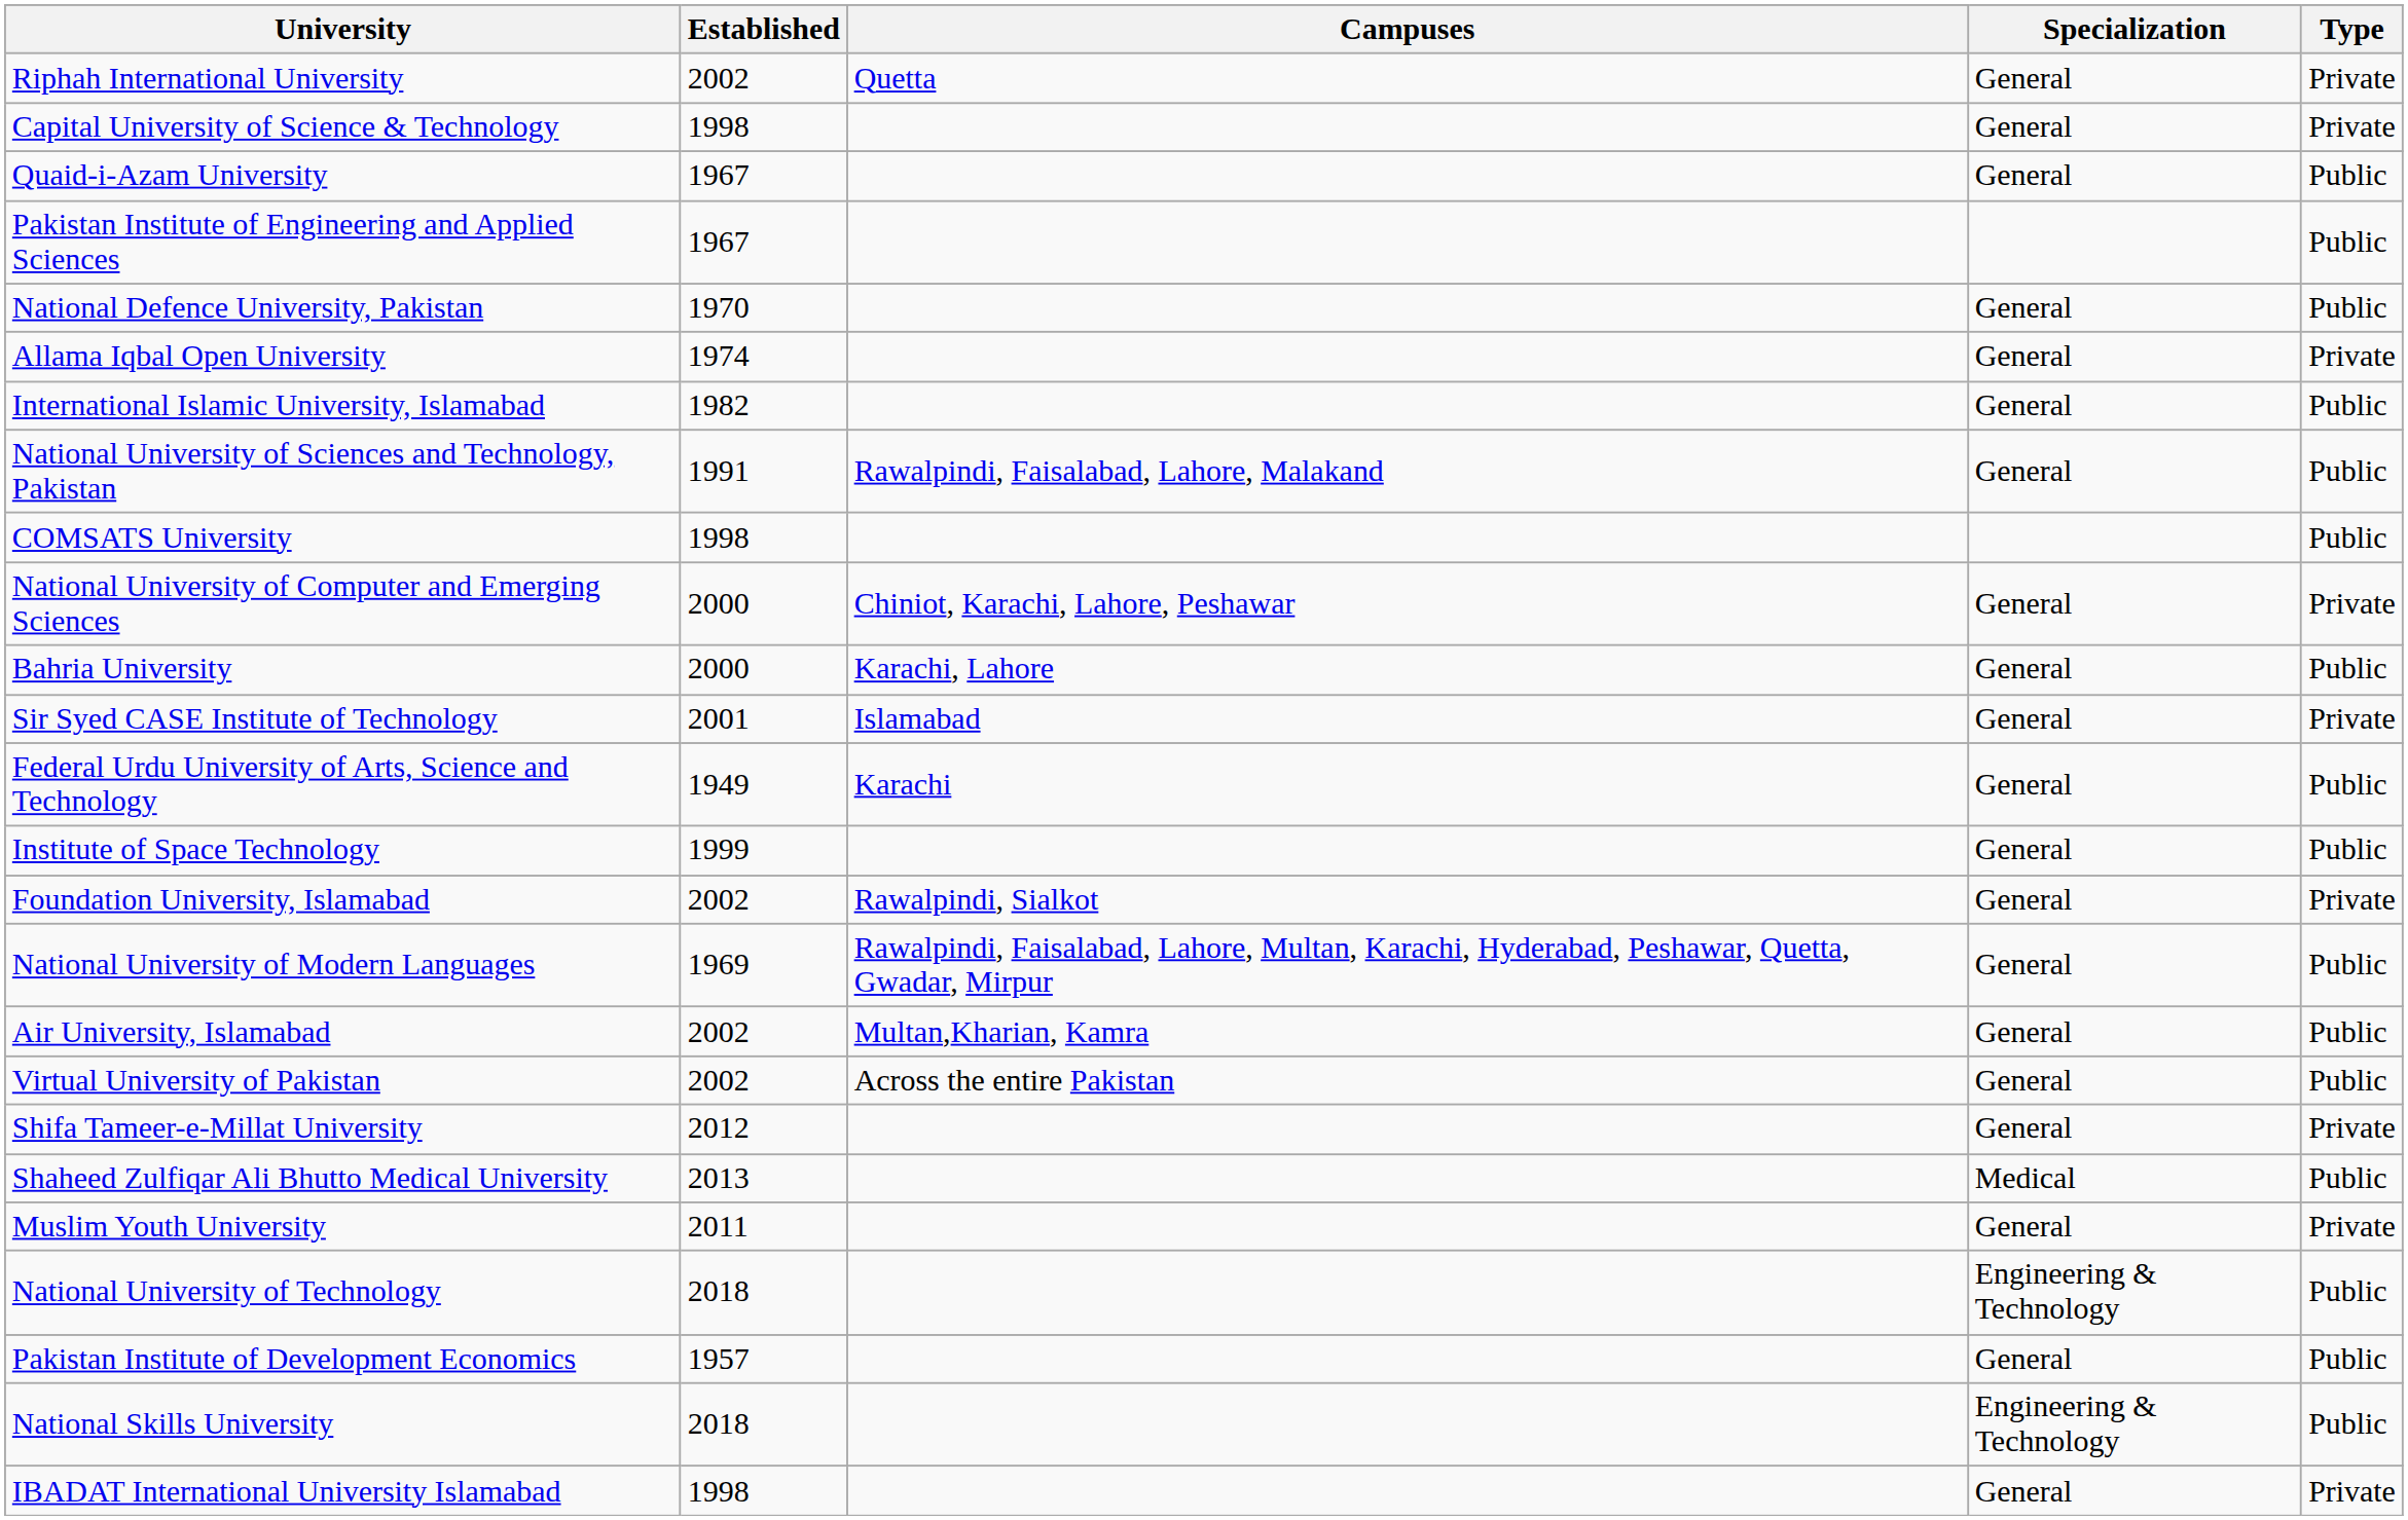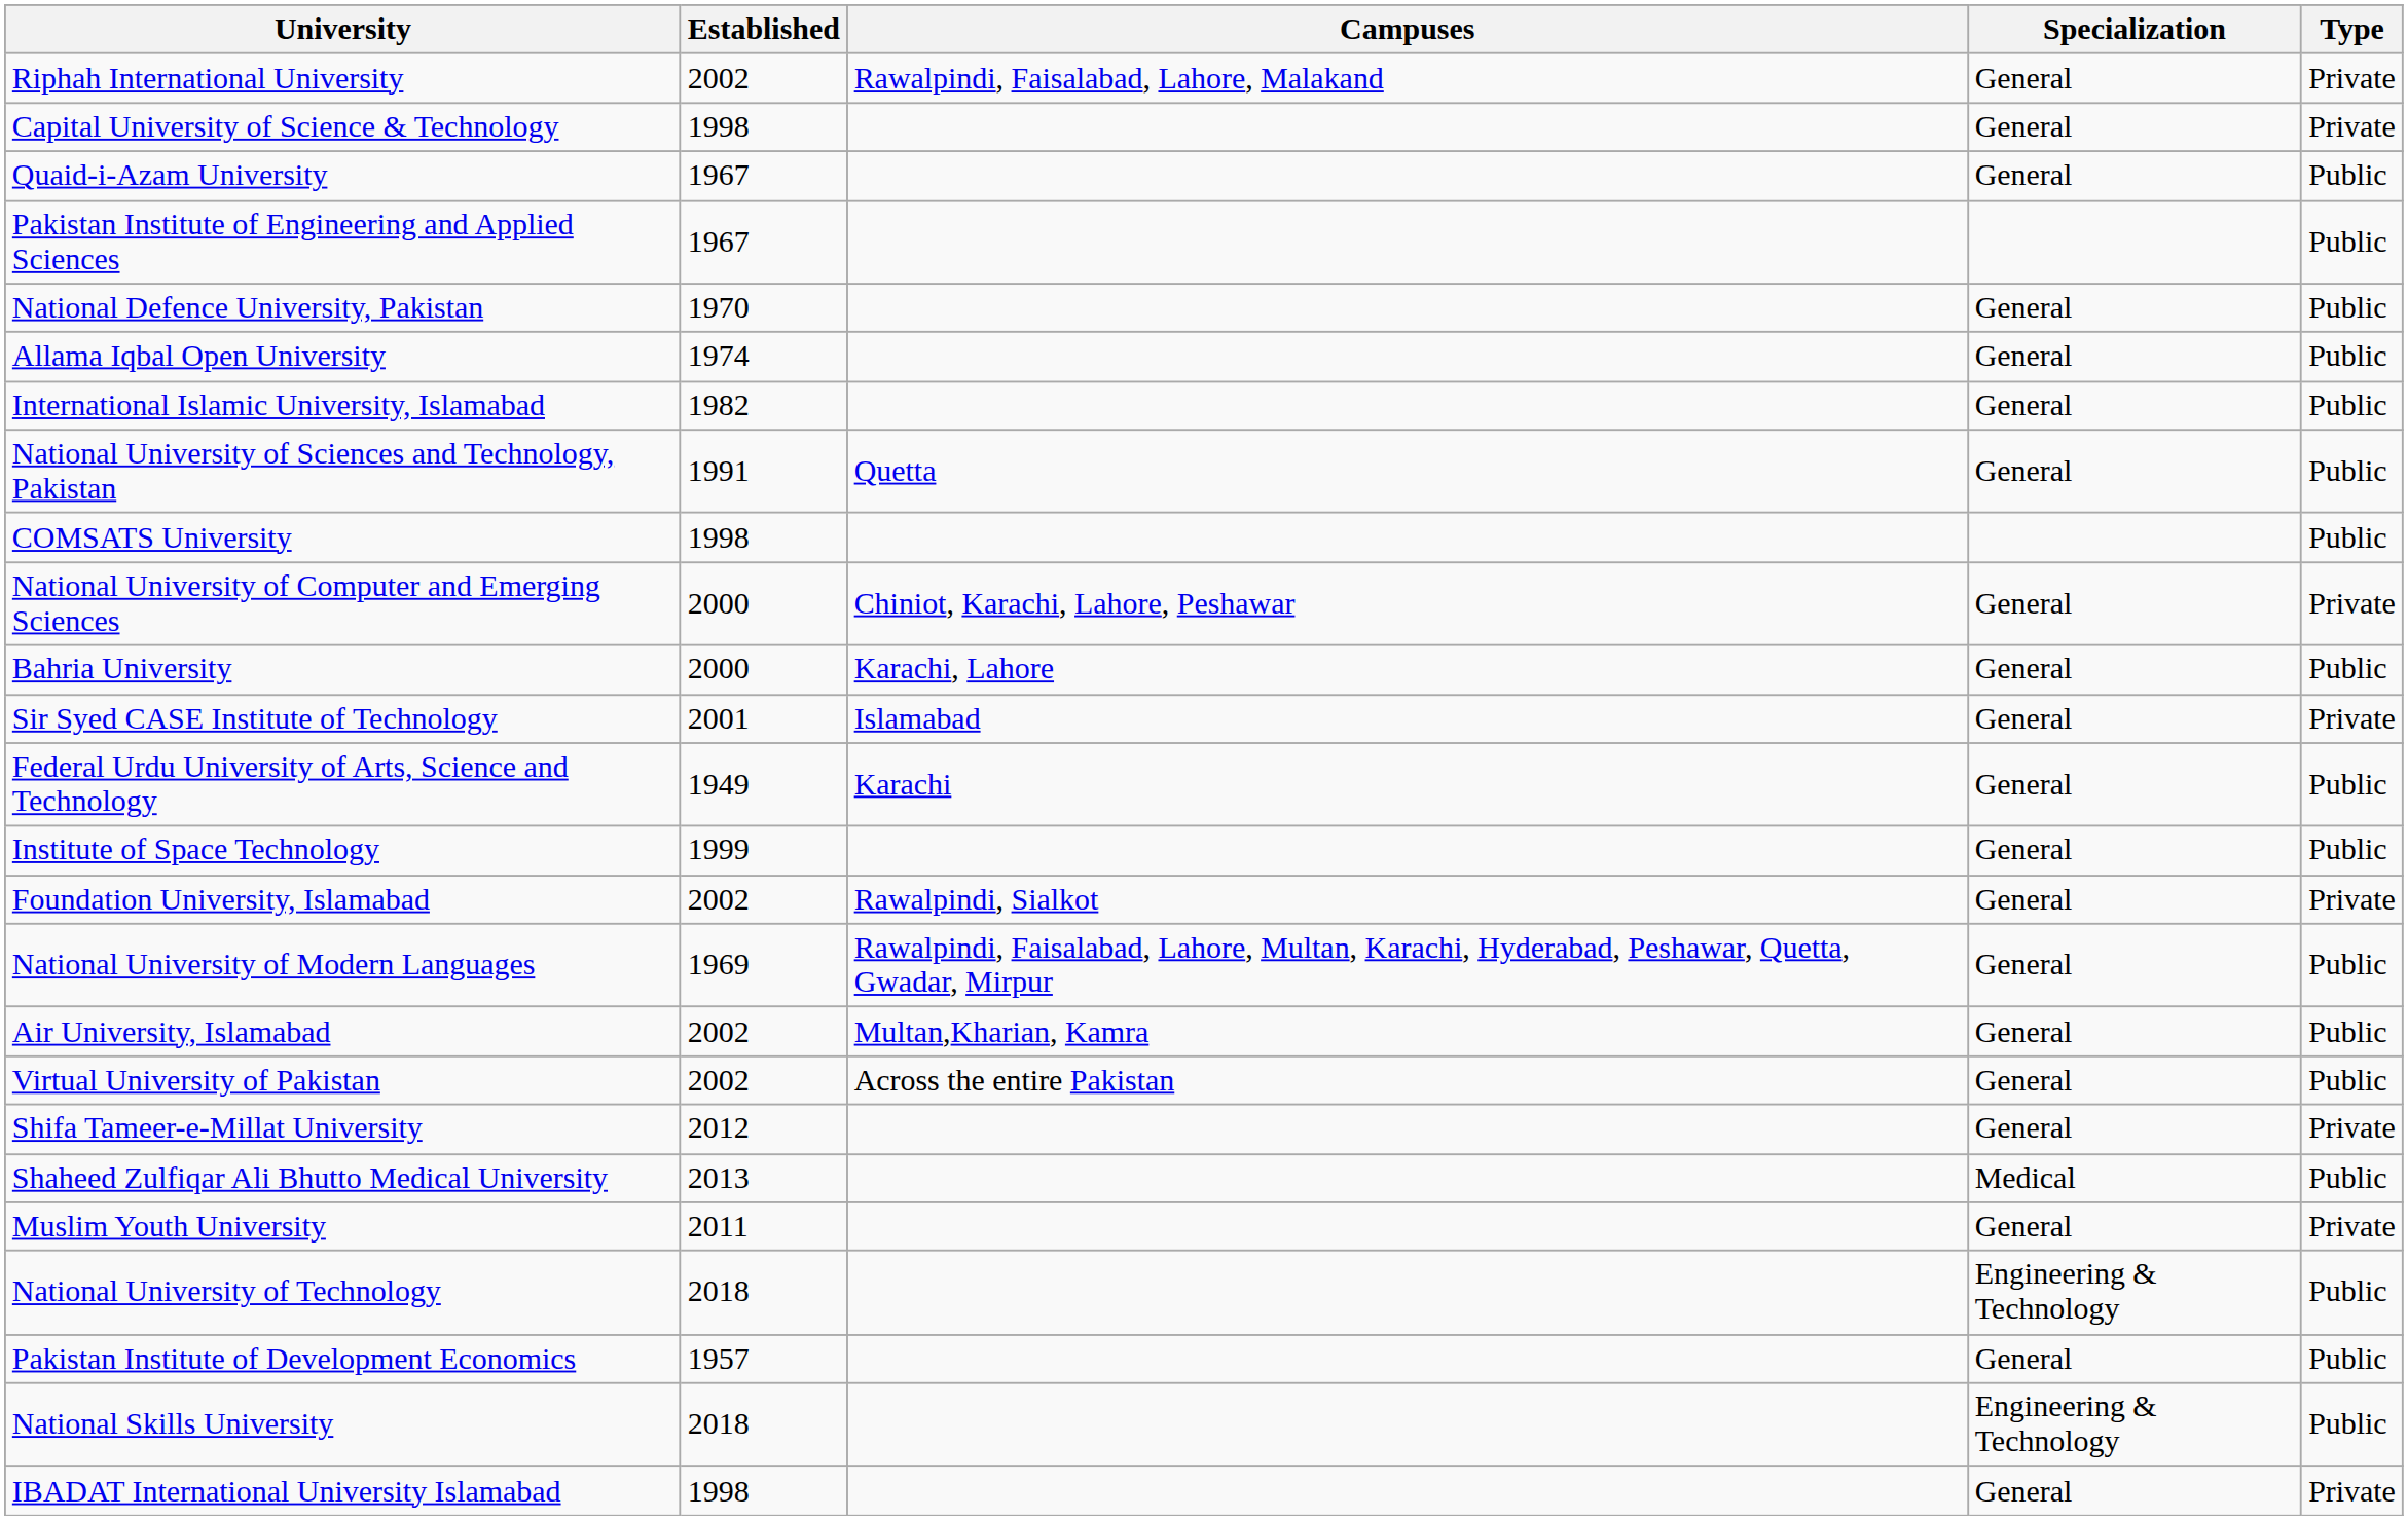Riphah International University | Campuses: Quetta -> Rawalpindi, Faisalabad, Lahore, Malakand
Allama Iqbal Open University | Type: Private -> Public
National University of Sciences and Technology, Pakistan | Campuses: Rawalpindi, Faisalabad, Lahore, Malakand -> Quetta
